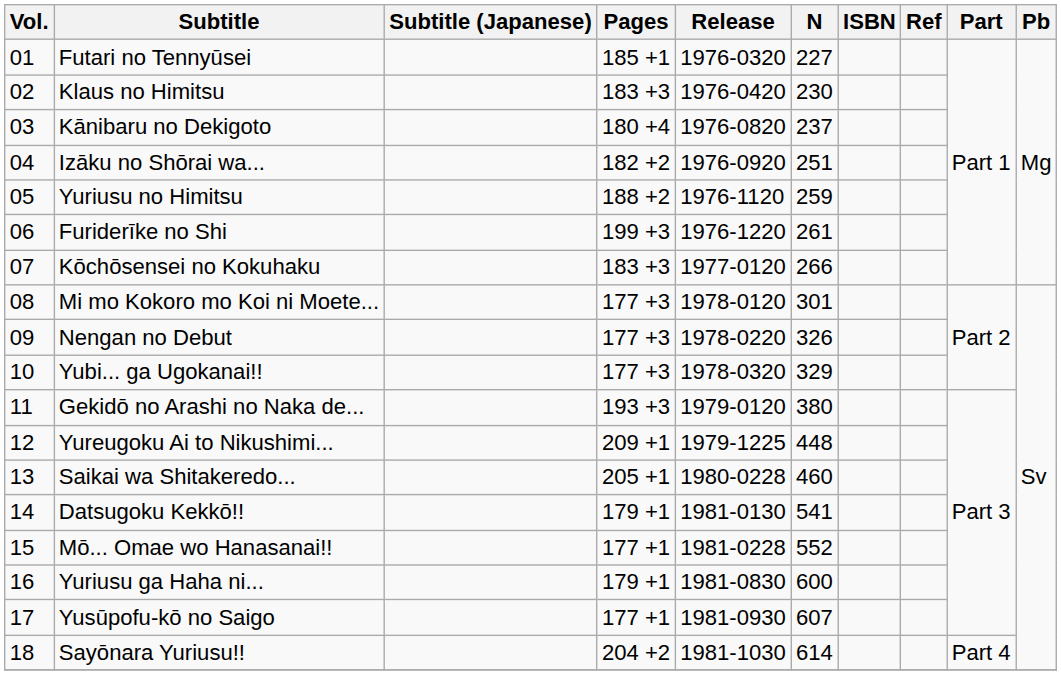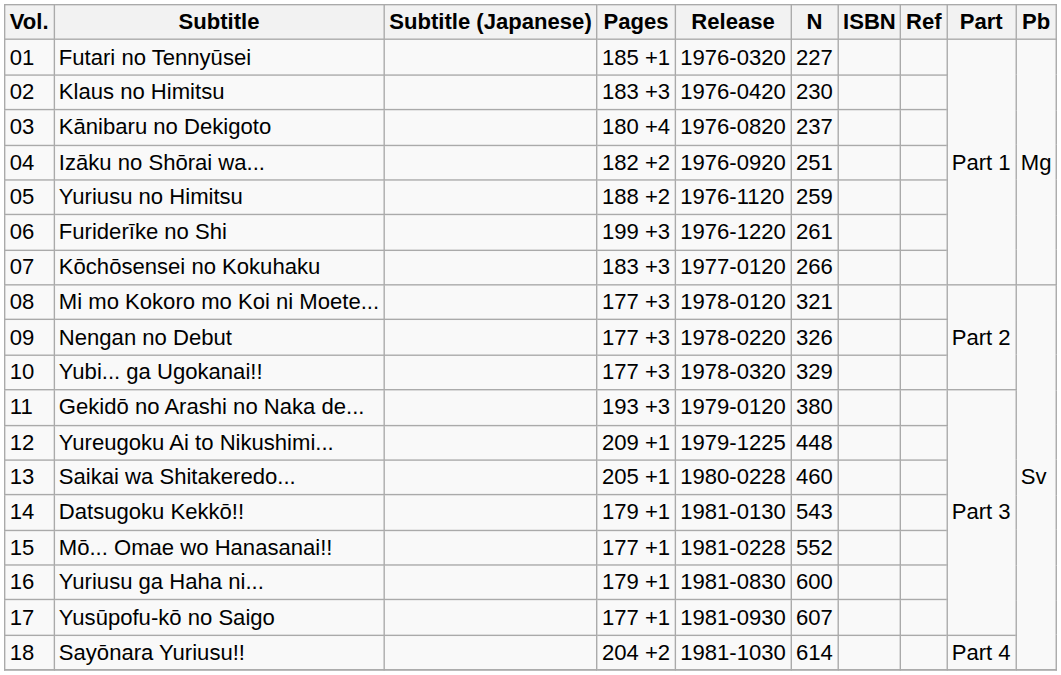Mi mo Kokoro mo Koi ni Moete... | N: 301 -> 321
Datsugoku Kekkō!! | N: 541 -> 543
